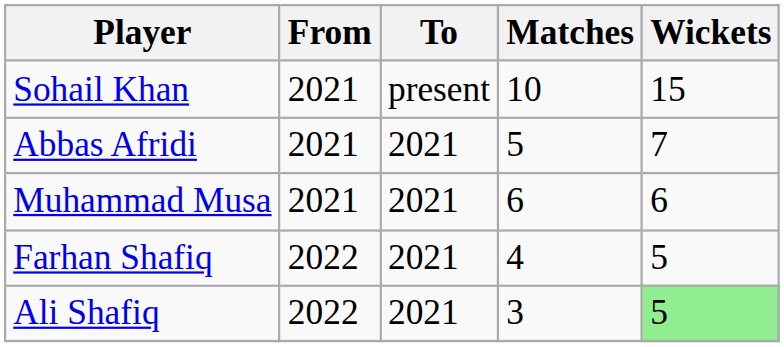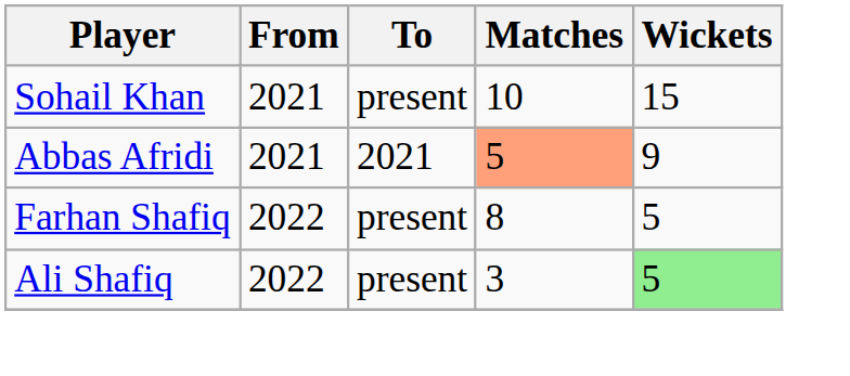Abbas Afridi | Matches: no background -> lightsalmon background
Abbas Afridi | Wickets: 7 -> 9
- row: Muhammad Musa | 2021 | 2021 | 6 | 6
Farhan Shafiq | To: 2021 -> present
Farhan Shafiq | Matches: 4 -> 8
Ali Shafiq | To: 2021 -> present
